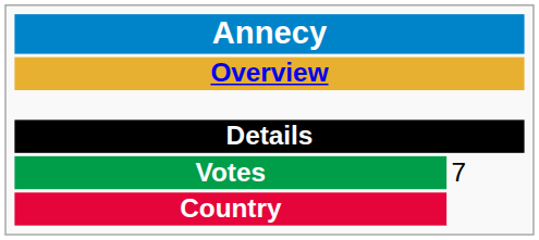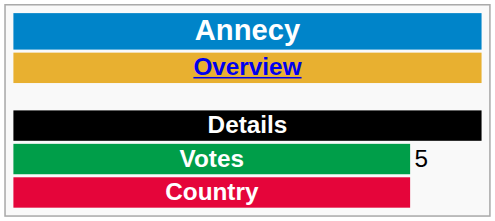Votes | column 2: 7 -> 5
